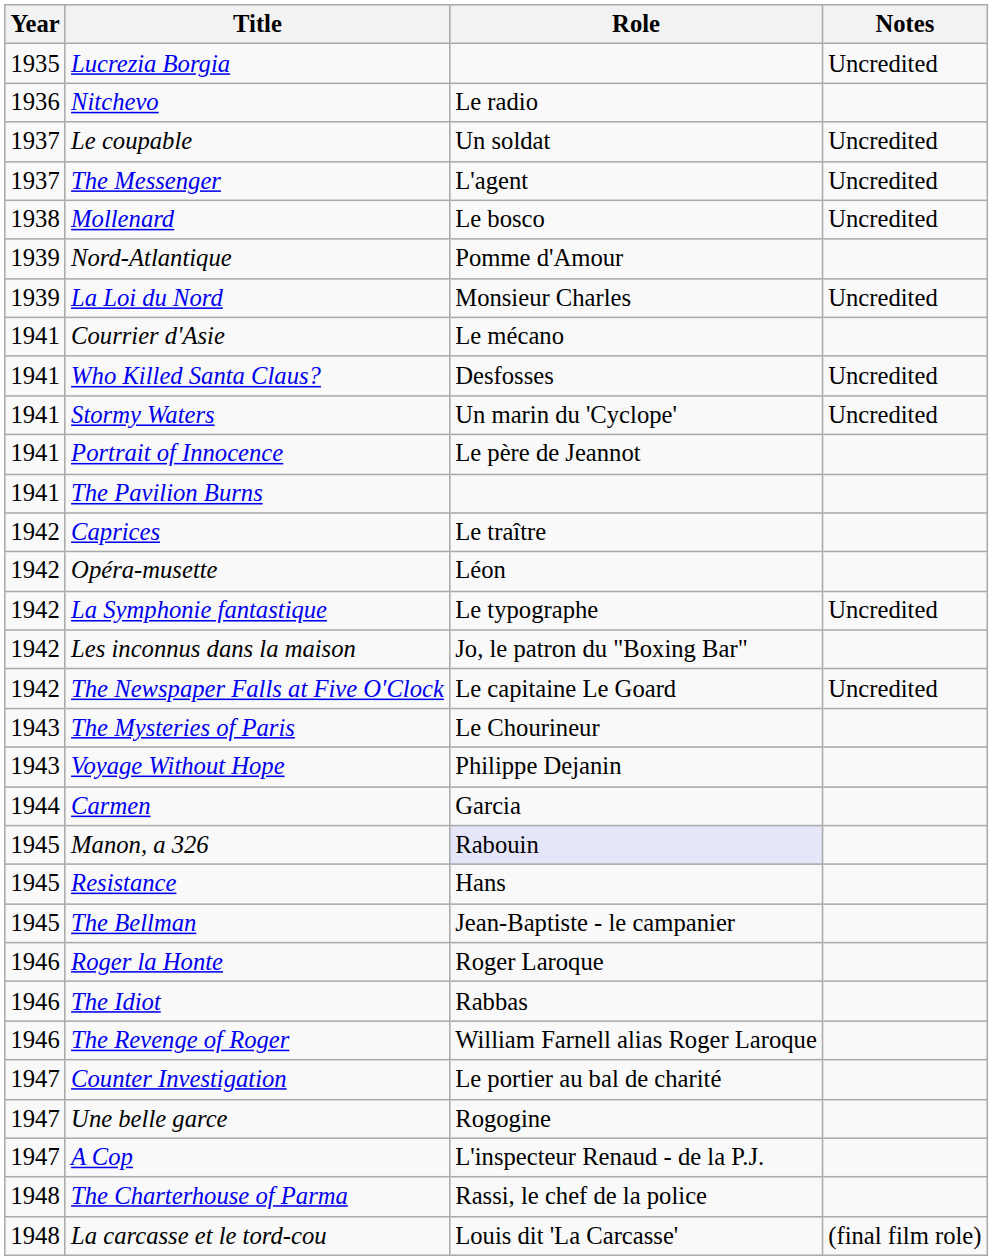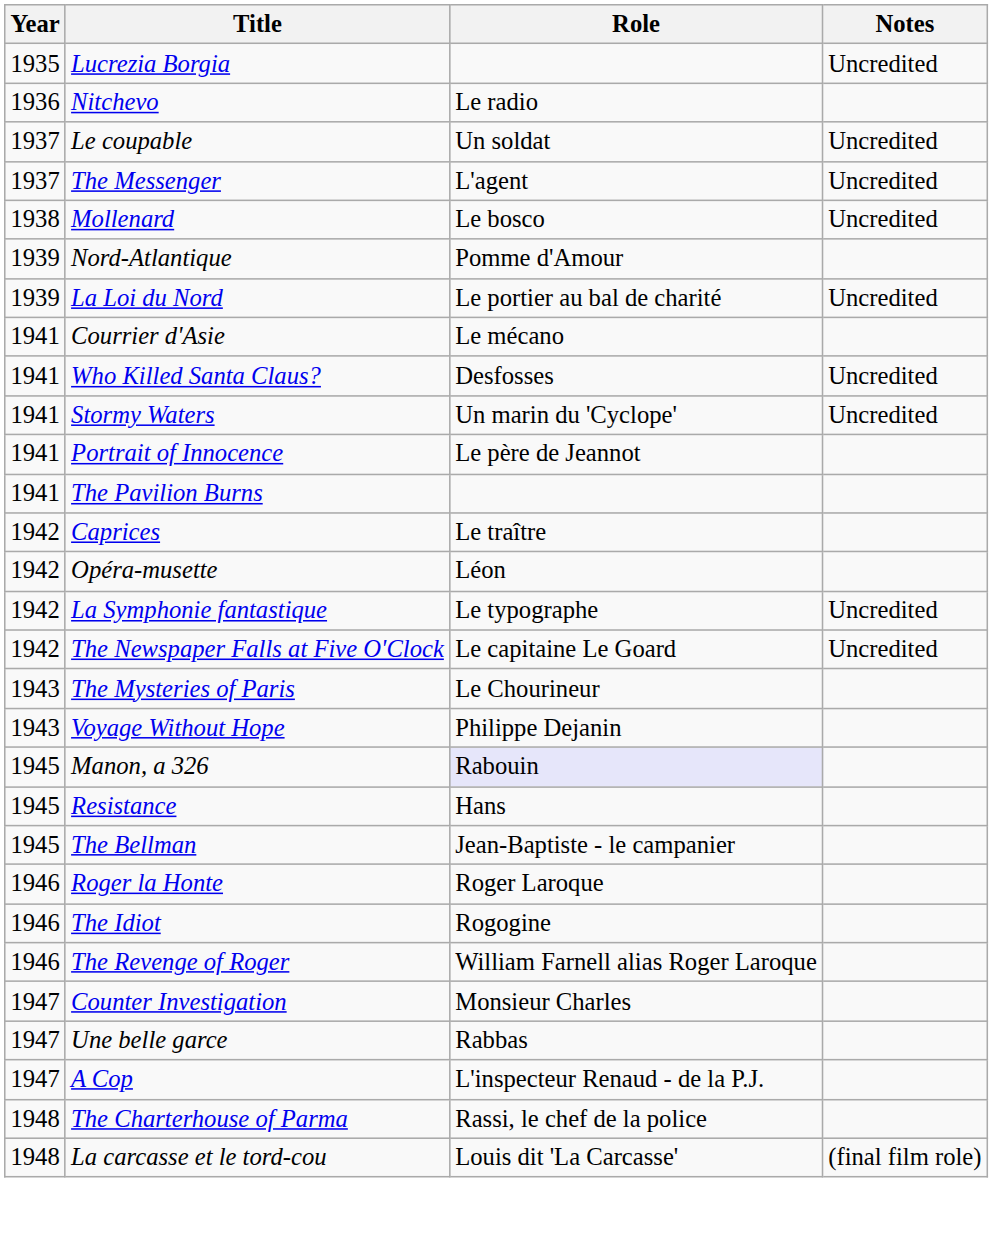La Loi du Nord | Role: Monsieur Charles -> Le portier au bal de charité
- row: 1942 | Les inconnus dans la maison | Jo, le patron du "Boxing Bar"
- row: 1944 | Carmen | Garcia
The Idiot | Role: Rabbas -> Rogogine
Counter Investigation | Role: Le portier au bal de charité -> Monsieur Charles
Une belle garce | Role: Rogogine -> Rabbas
